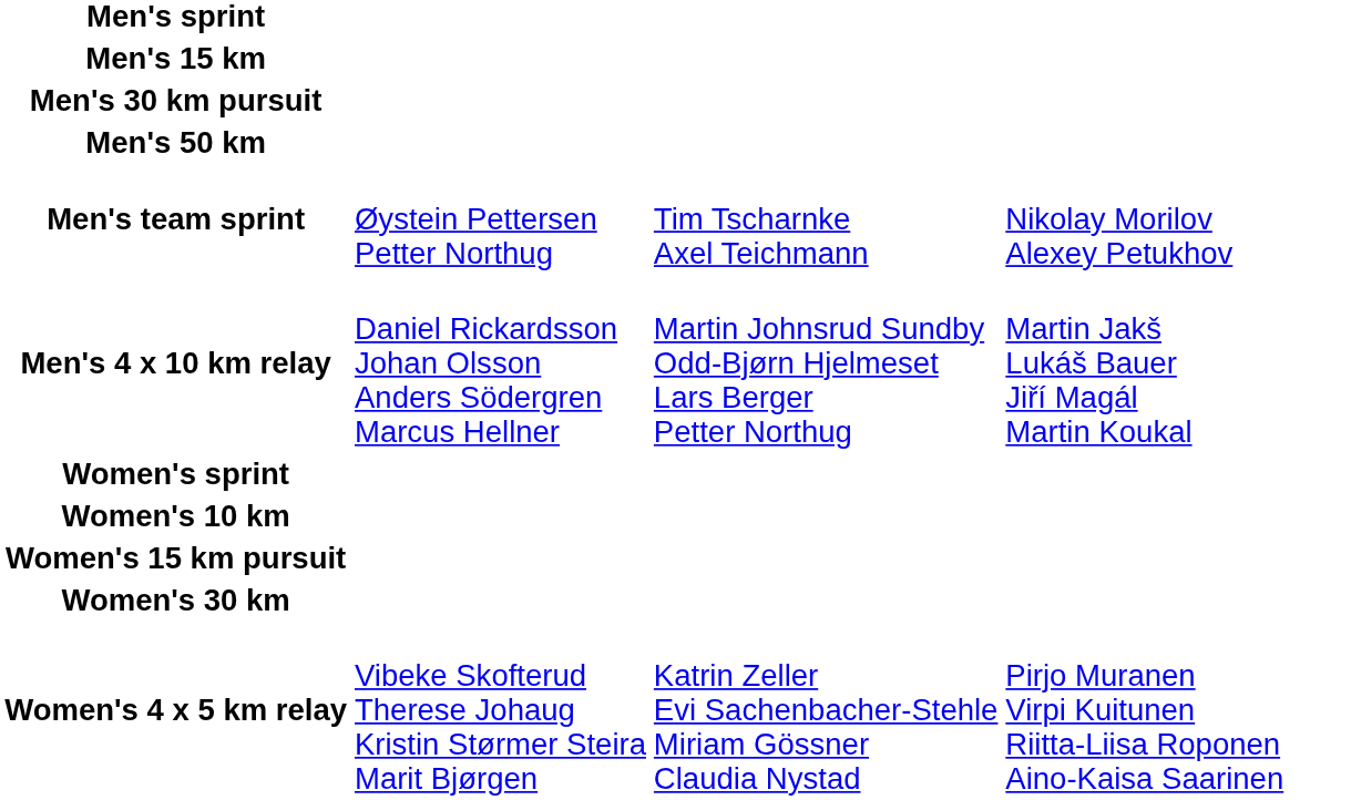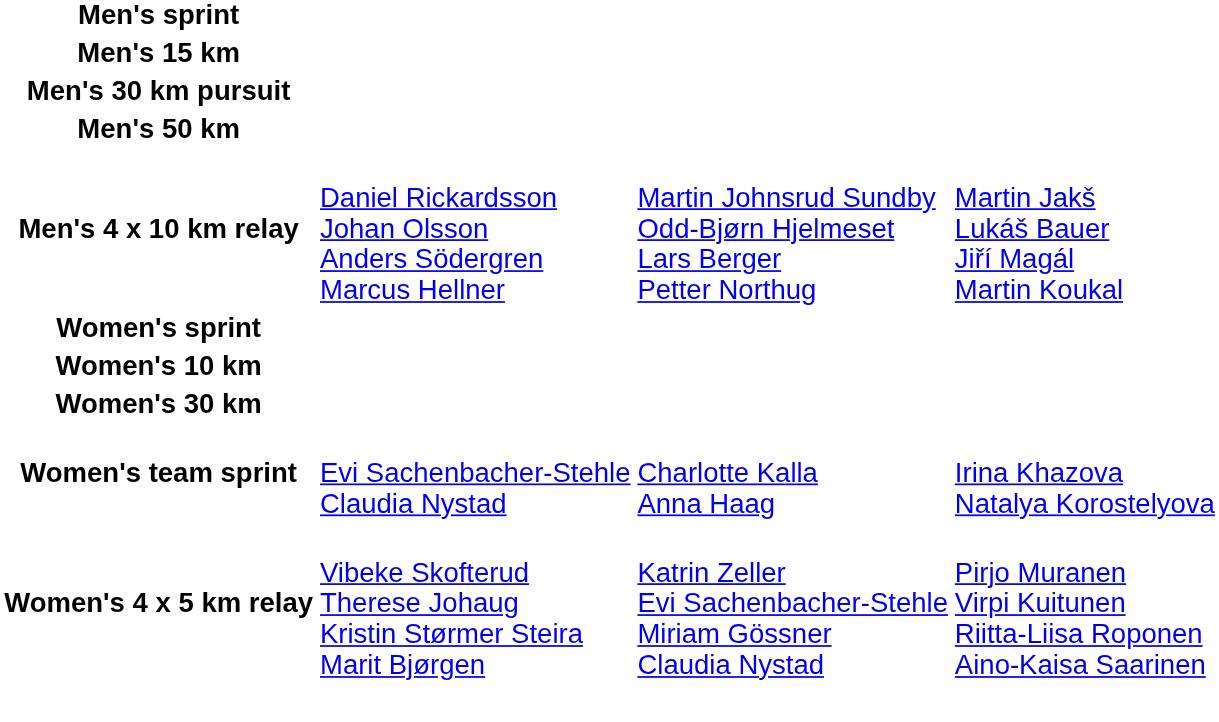- row: Men's team sprint | Øystein Pettersen Petter Northug | Tim Tscharnke Axel Teichmann | Nikolay Morilov Alexey Petukhov
- row: Women's 15 km pursuit
+ row: Women's team sprint | Evi Sachenbacher-Stehle Claudia Nystad | Charlotte Kalla Anna Haag | Irina Khazova Natalya Korostelyova
